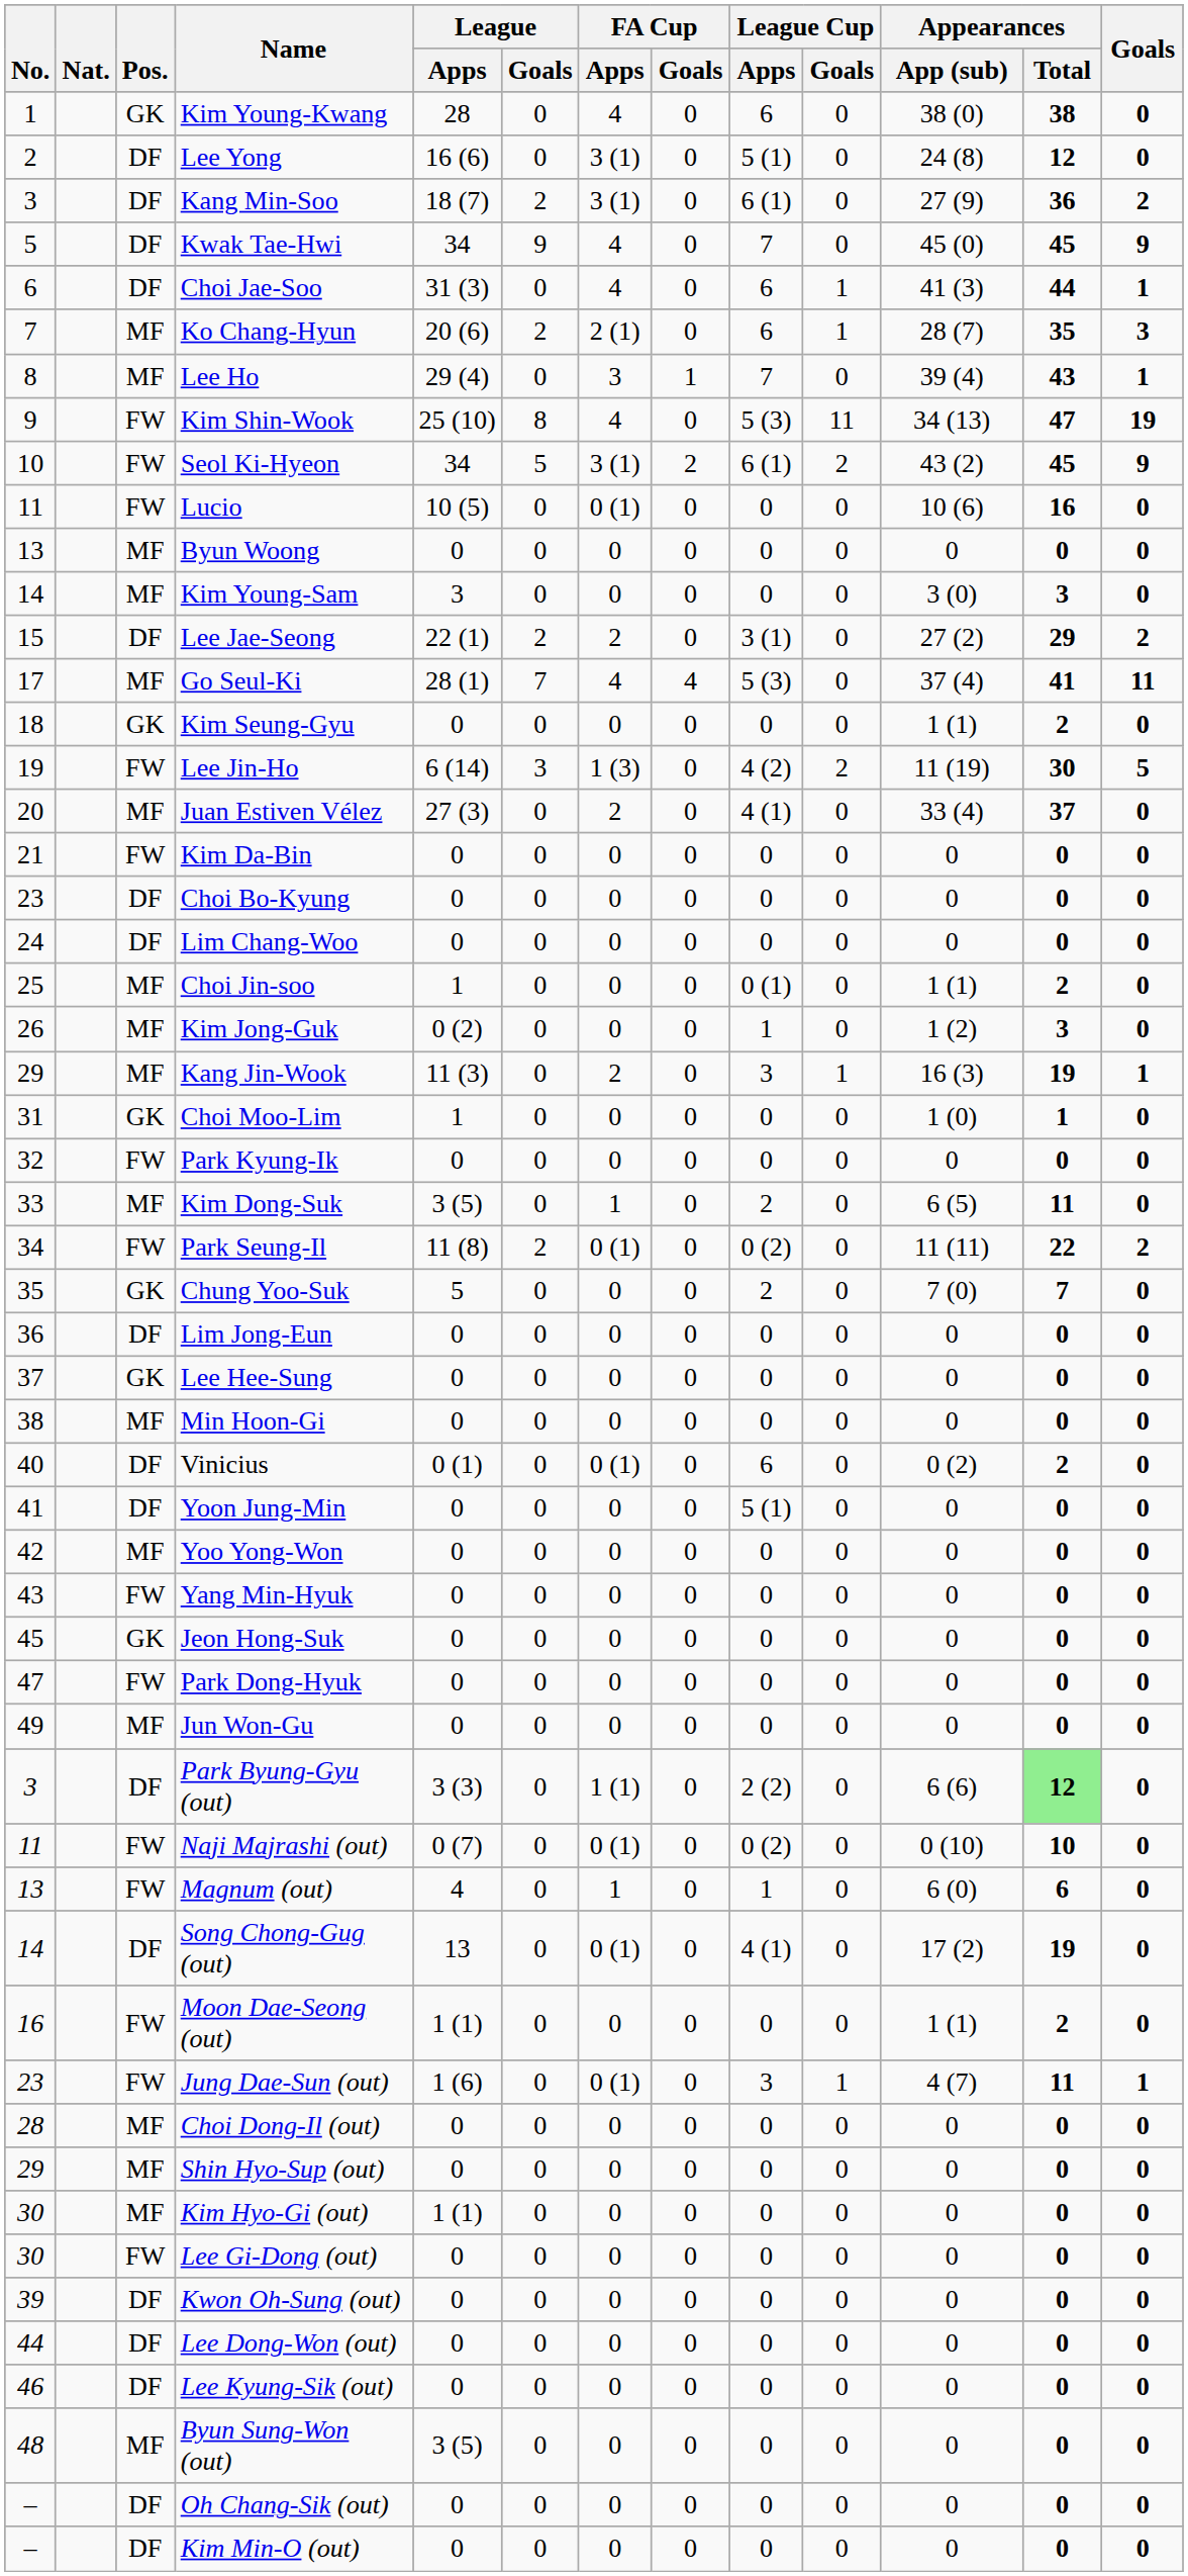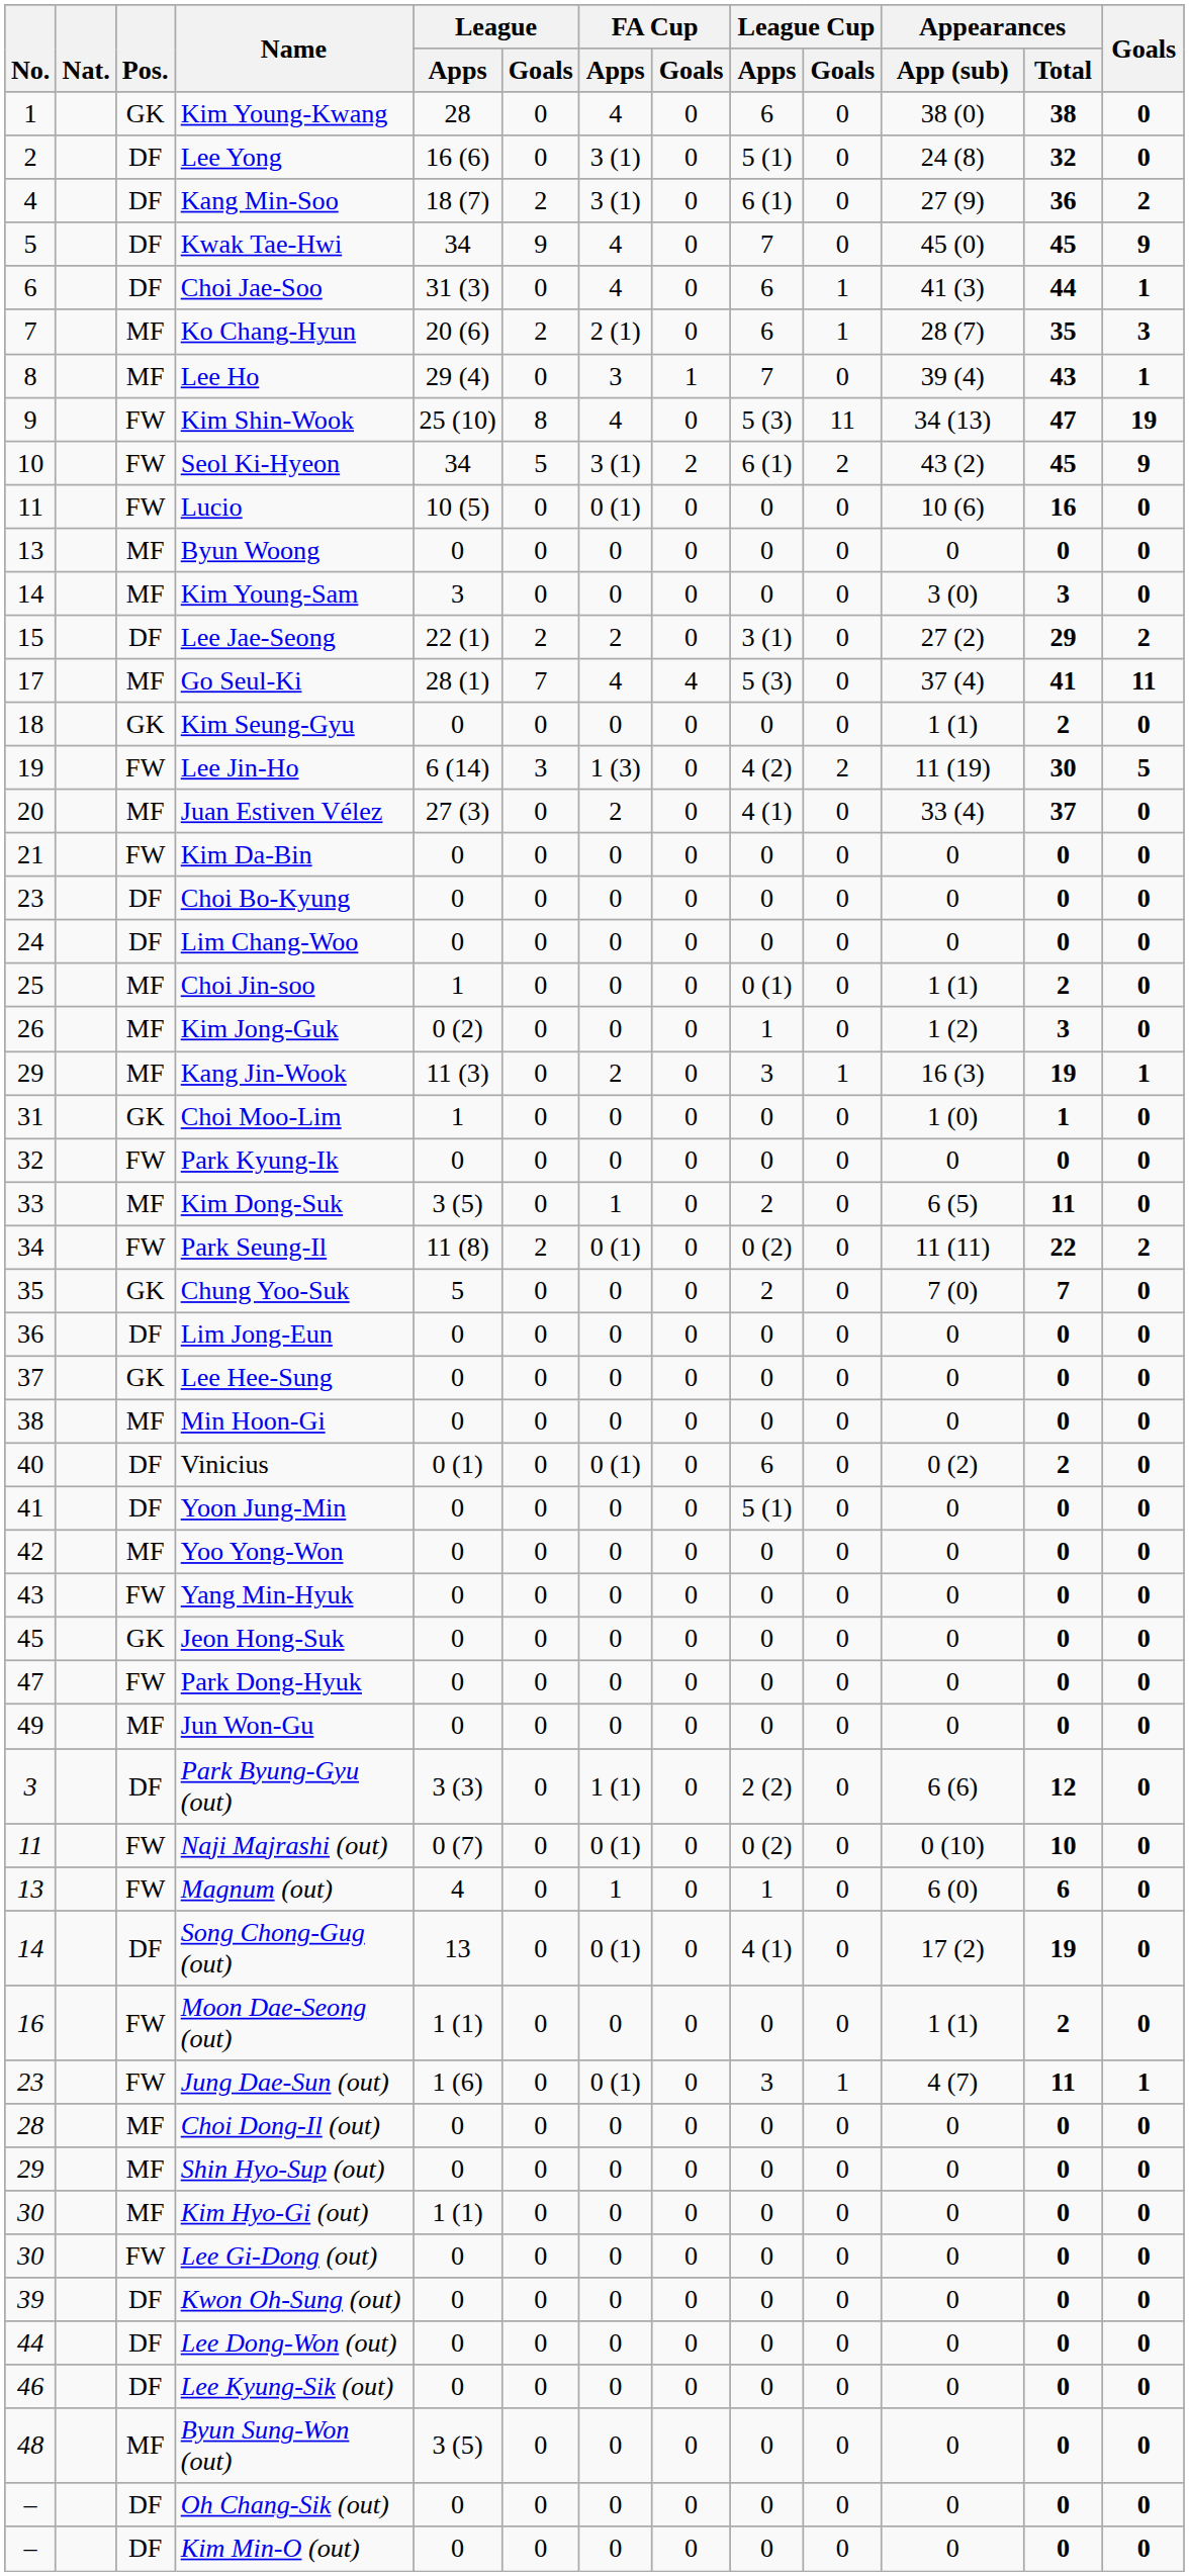Lee Yong | Appearances / Total: 12 -> 32
Kang Min-Soo | No.: 3 -> 4
Park Byung-Gyu (out) | Appearances / Total: lightgreen background -> no background
